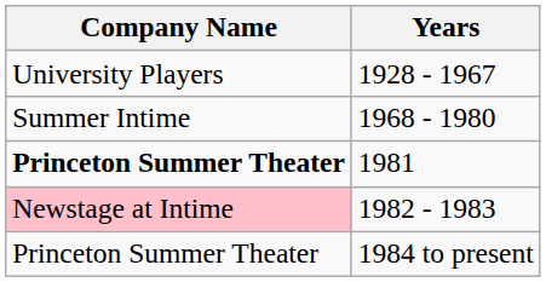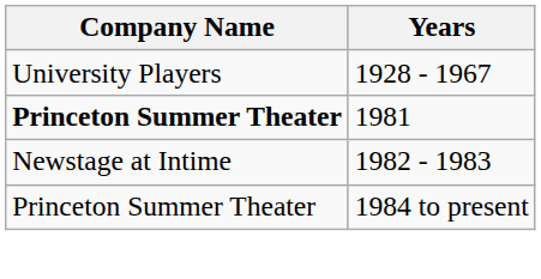- row: Summer Intime | 1968 - 1980
1982 - 1983 | Company Name: pink background -> no background
